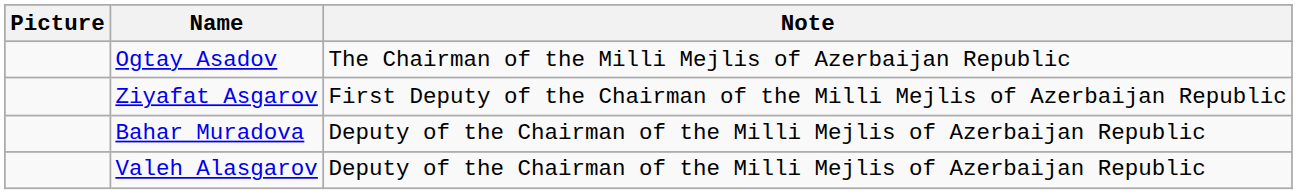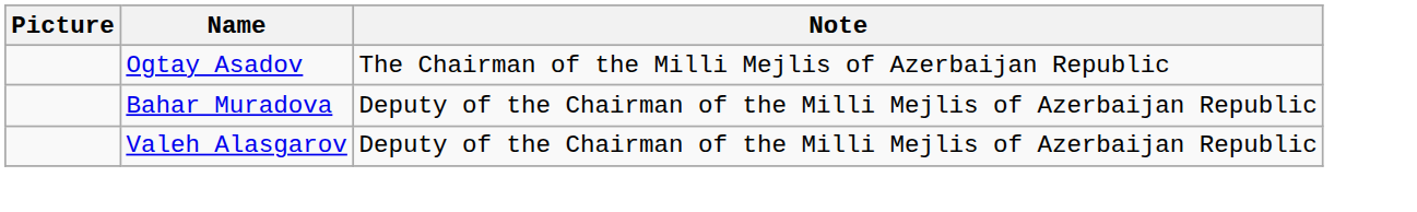- row: Ziyafat Asgarov | First Deputy of the Chairman of the Milli Mejlis of Azerbaijan Republic
